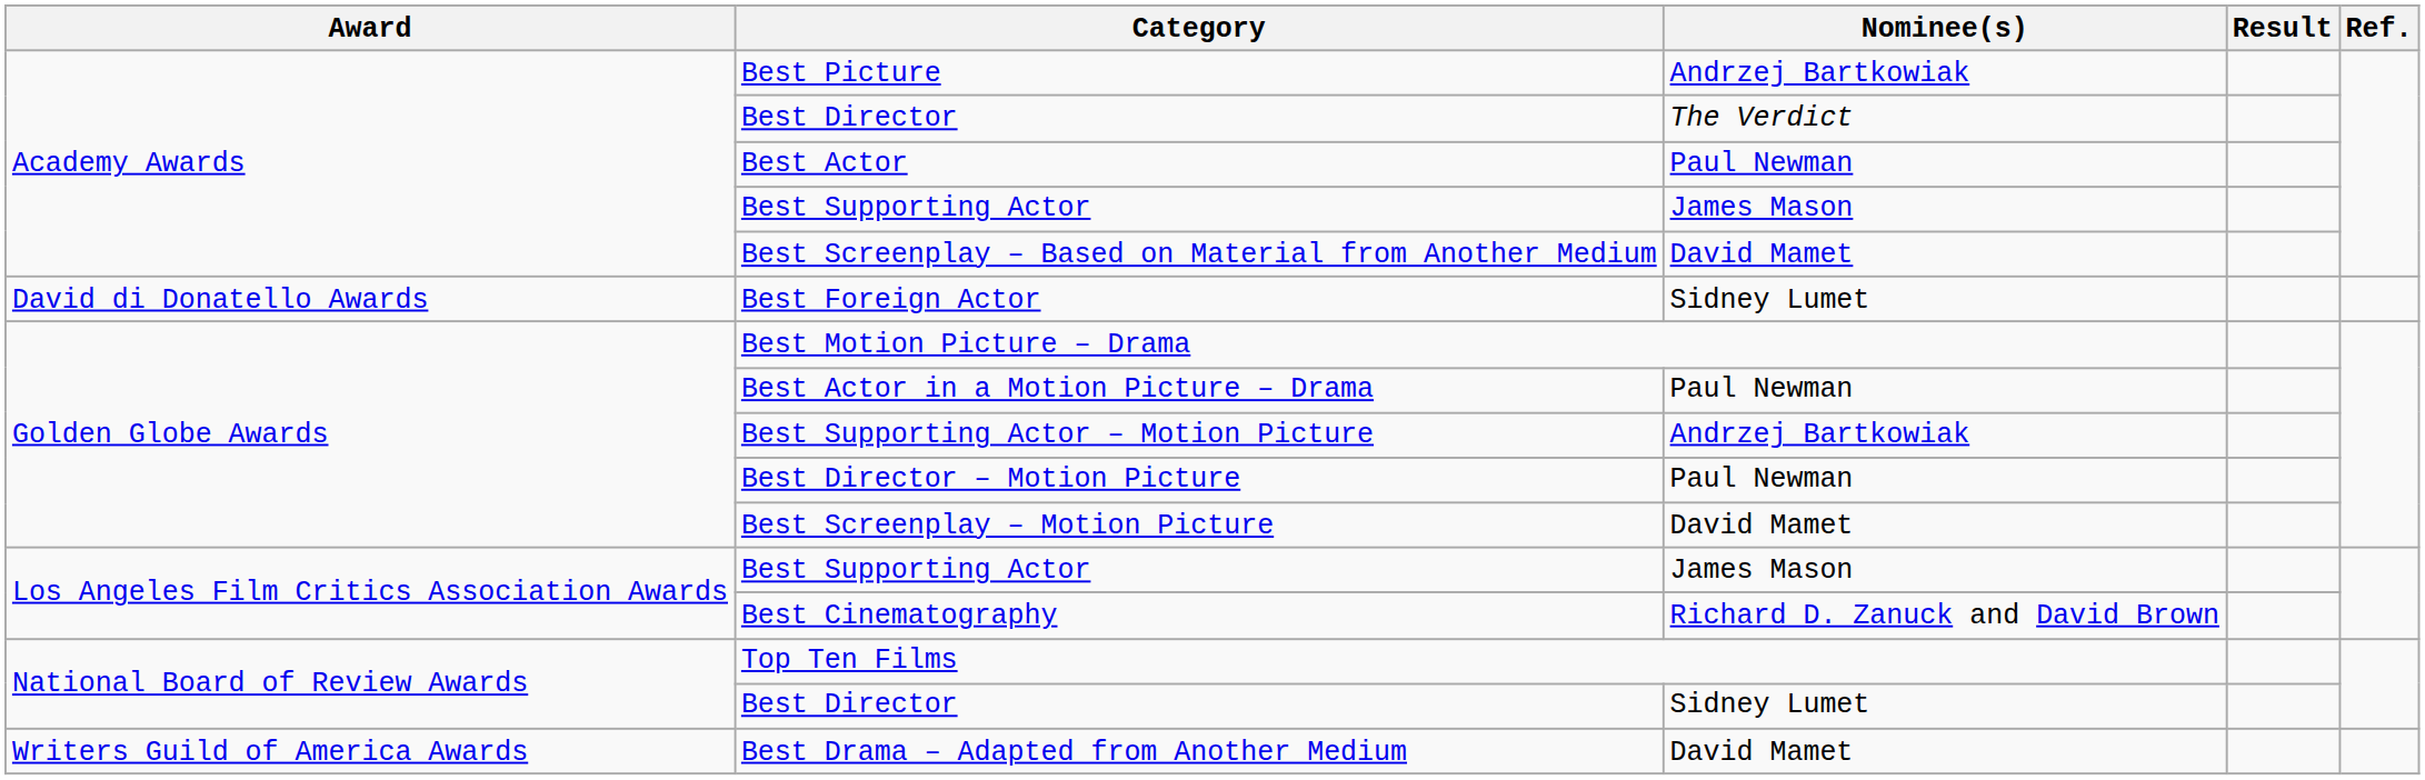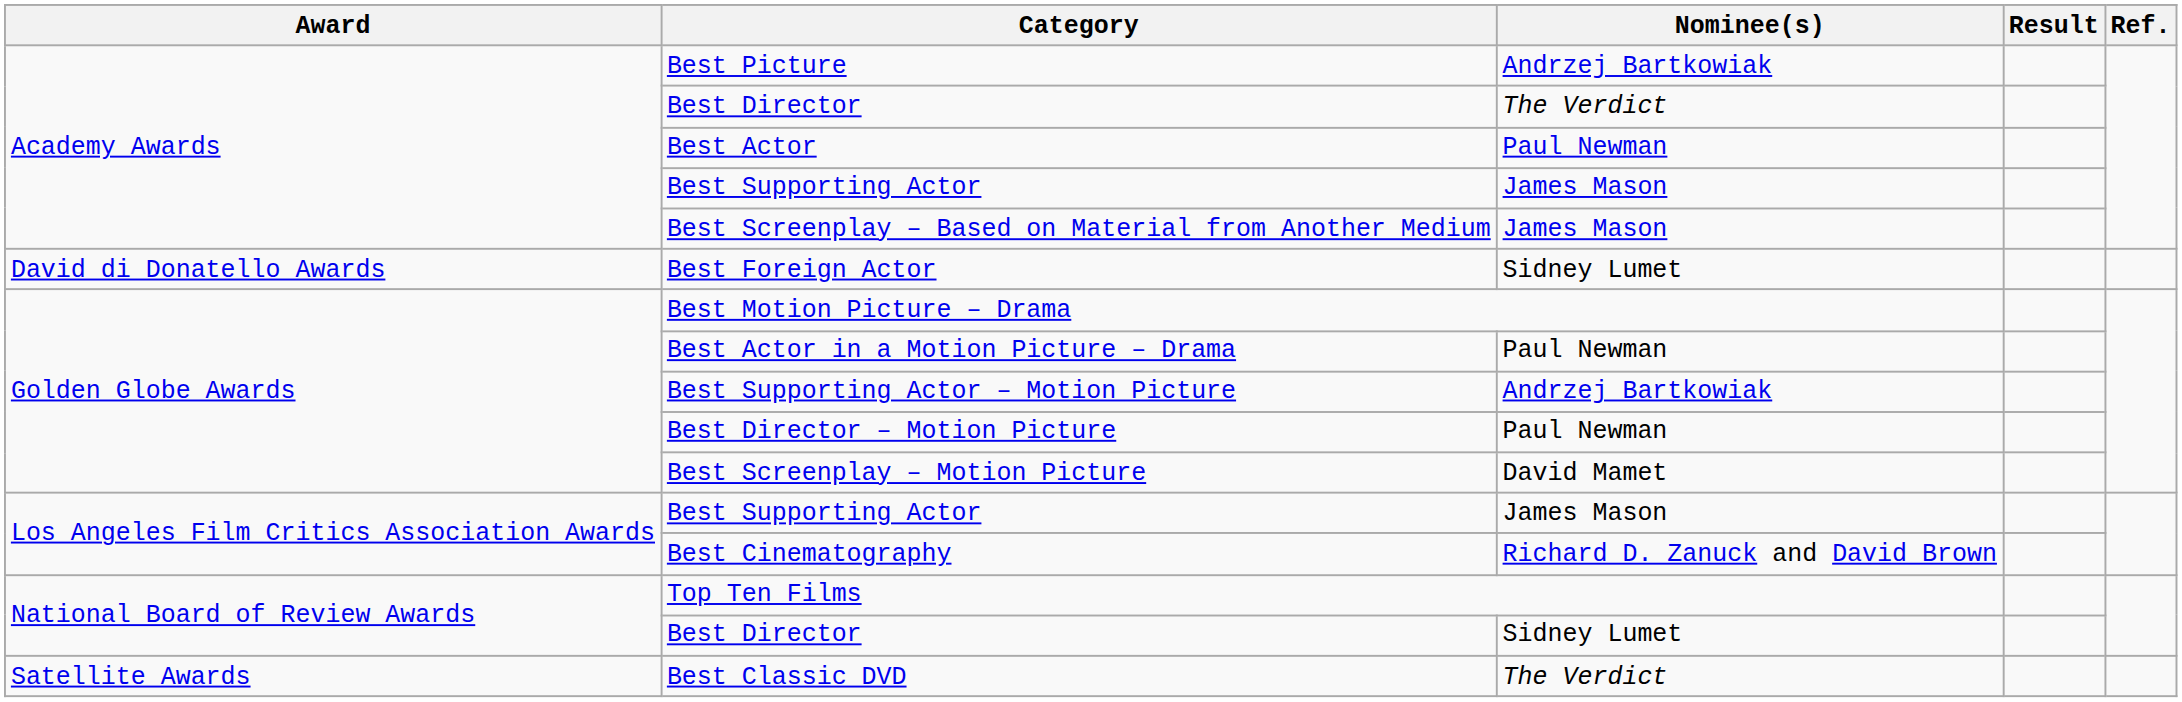Best Screenplay – Based on Material from Another Medium | Nominee(s): David Mamet -> James Mason
+ row: Satellite Awards | Best Classic DVD | The Verdict
- row: Writers Guild of America Awards | Best Drama – Adapted from Another Medium | David Mamet
